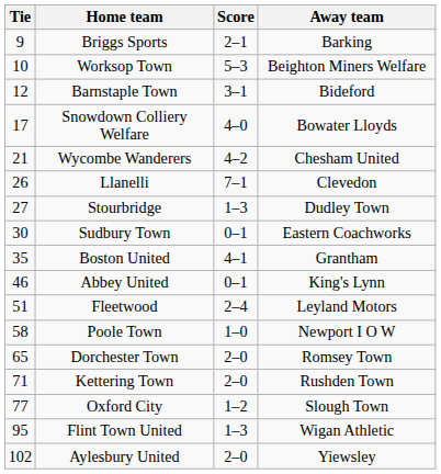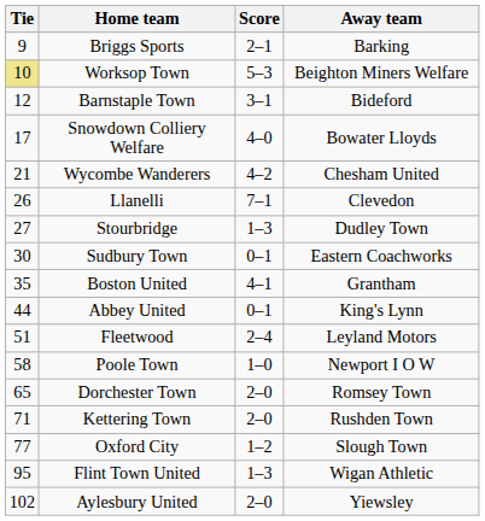Worksop Town | Tie: no background -> khaki background
Abbey United | Tie: 46 -> 44
